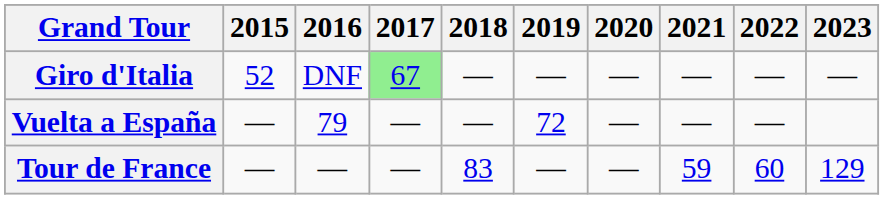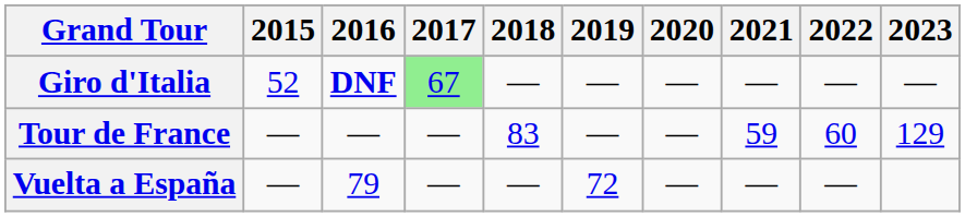Giro d'Italia | 2016: normal -> bold
rows swapped: Tour de France <-> Vuelta a España
